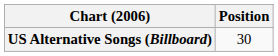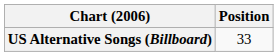US Alternative Songs (Billboard) | Position: 30 -> 33
